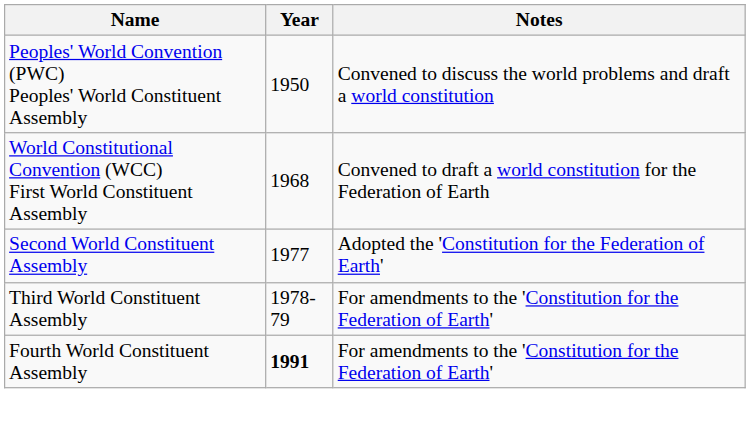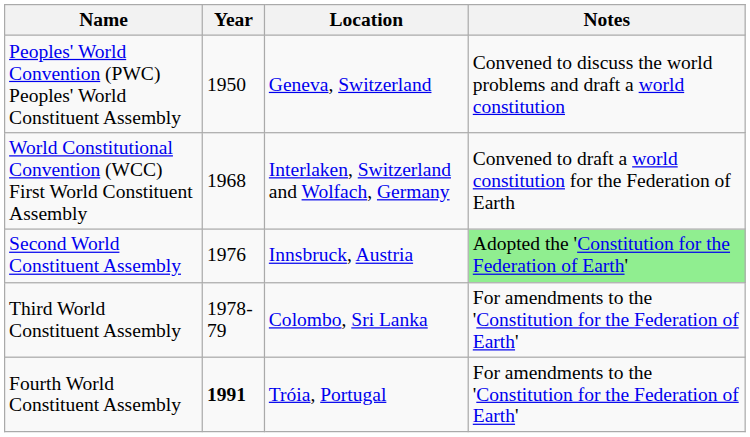+ column: Location | Geneva, Switzerland | Interlaken, Switzerland and Wolfach, Germany | Innsbruck, Austria | Colombo, Sri Lanka | Tróia, Portugal
Second World Constituent Assembly | Year: 1977 -> 1976
Second World Constituent Assembly | Notes: no background -> lightgreen background
